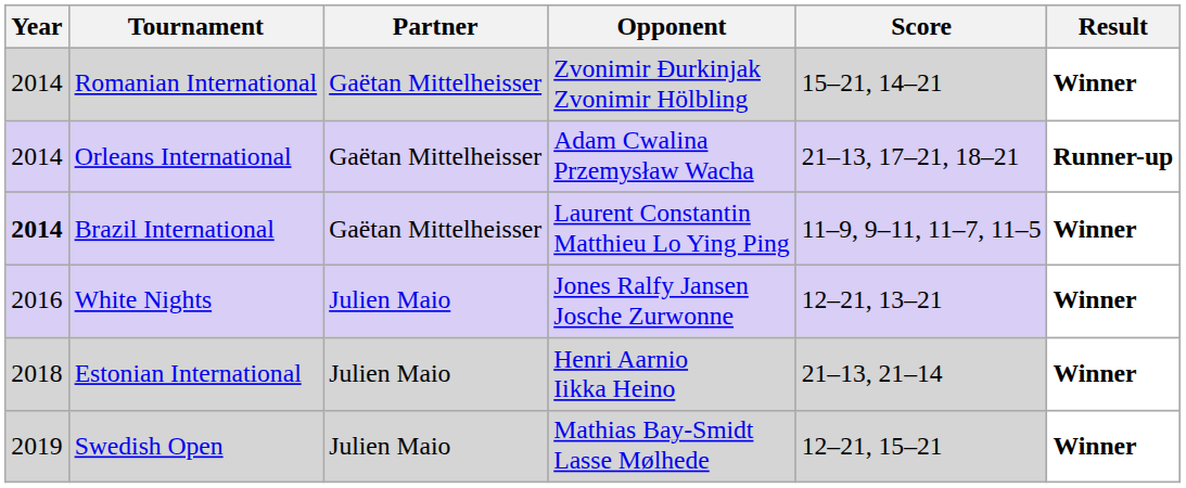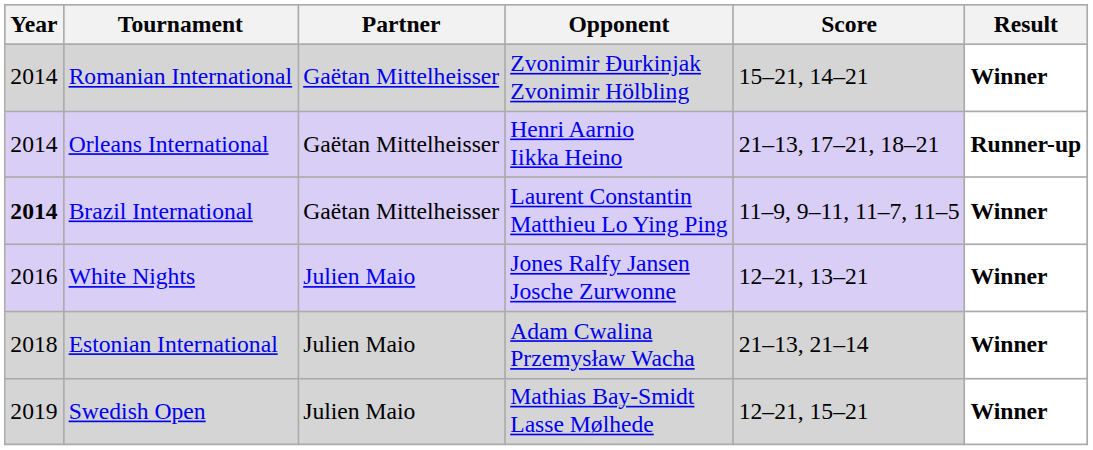Orleans International | Opponent: Adam Cwalina Przemysław Wacha -> Henri Aarnio Iikka Heino
Estonian International | Opponent: Henri Aarnio Iikka Heino -> Adam Cwalina Przemysław Wacha
